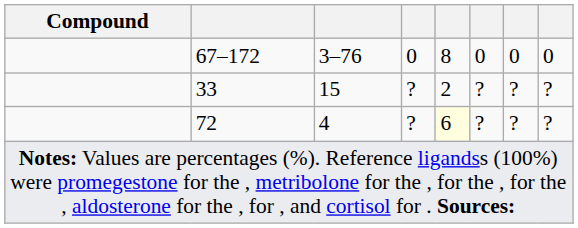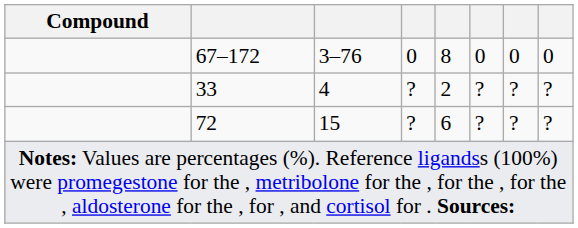33 | column 3: 15 -> 4
72 | column 3: 4 -> 15
72 | column 5: lightyellow background -> no background
